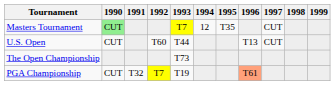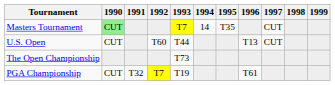Masters Tournament | 1994: 12 -> 14
PGA Championship | 1996: lightsalmon background -> no background
